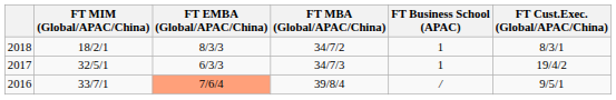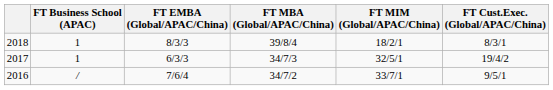columns swapped: FT Business School (APAC) <-> FT MIM (Global/APAC/China)
2018 | FT MBA (Global/APAC/China): 34/7/2 -> 39/8/4
2016 | FT EMBA (Global/APAC/China): lightsalmon background -> no background
2016 | FT MBA (Global/APAC/China): 39/8/4 -> 34/7/2
